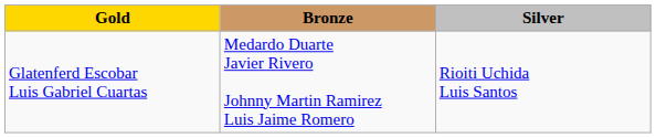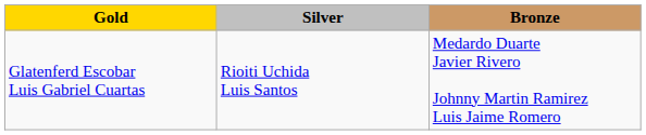columns swapped: Silver <-> Bronze
